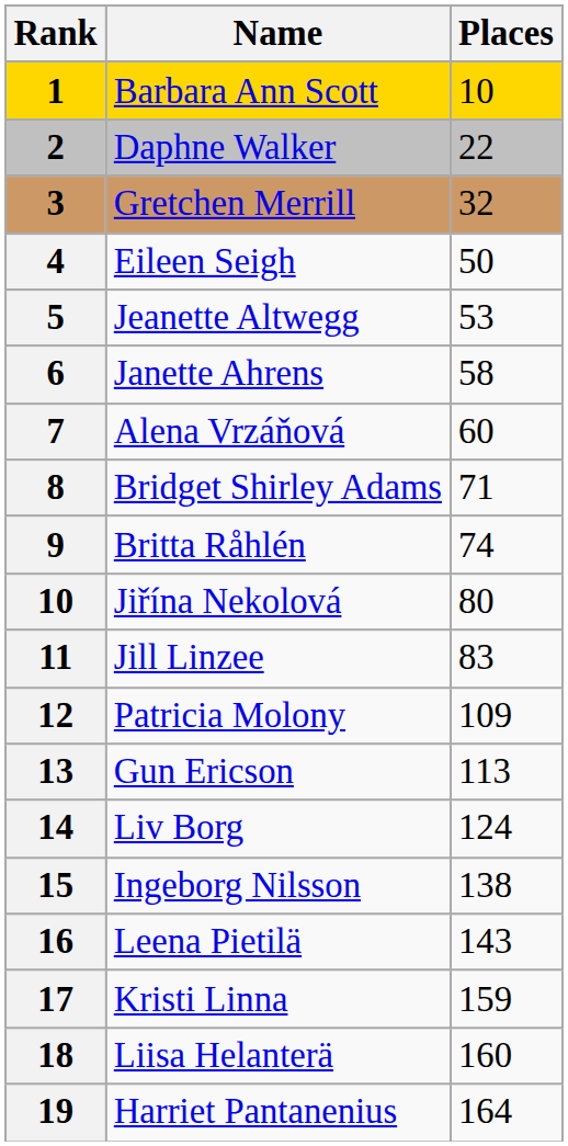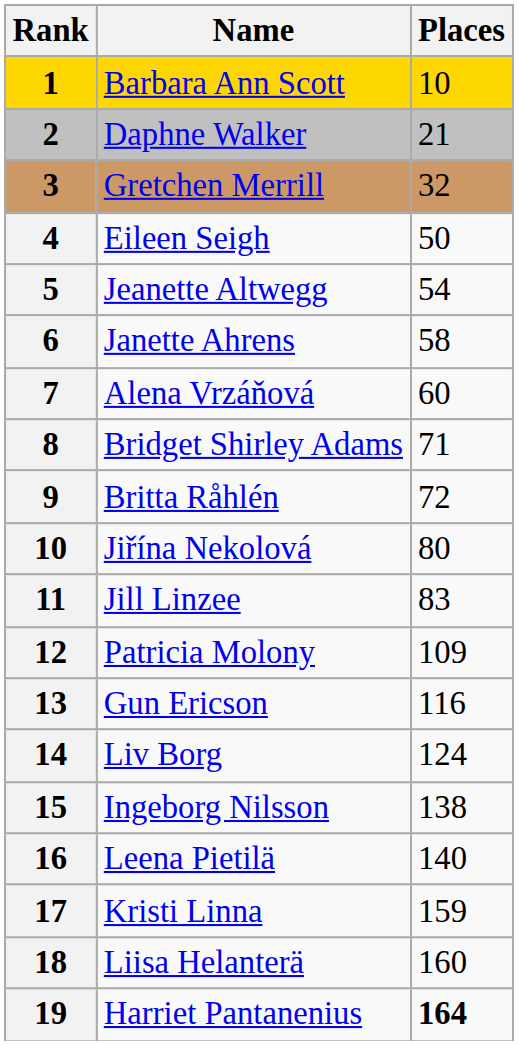Daphne Walker | Places: 22 -> 21
Jeanette Altwegg | Places: 53 -> 54
Britta Råhlén | Places: 74 -> 72
Gun Ericson | Places: 113 -> 116
Leena Pietilä | Places: 143 -> 140
Harriet Pantanenius | Places: normal -> bold
